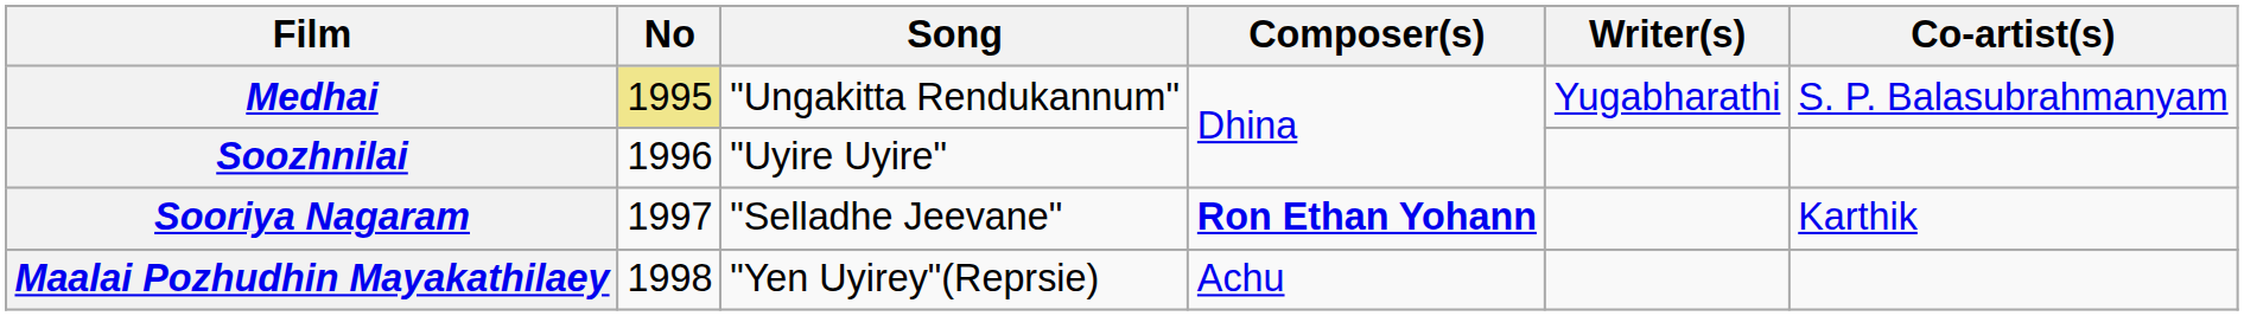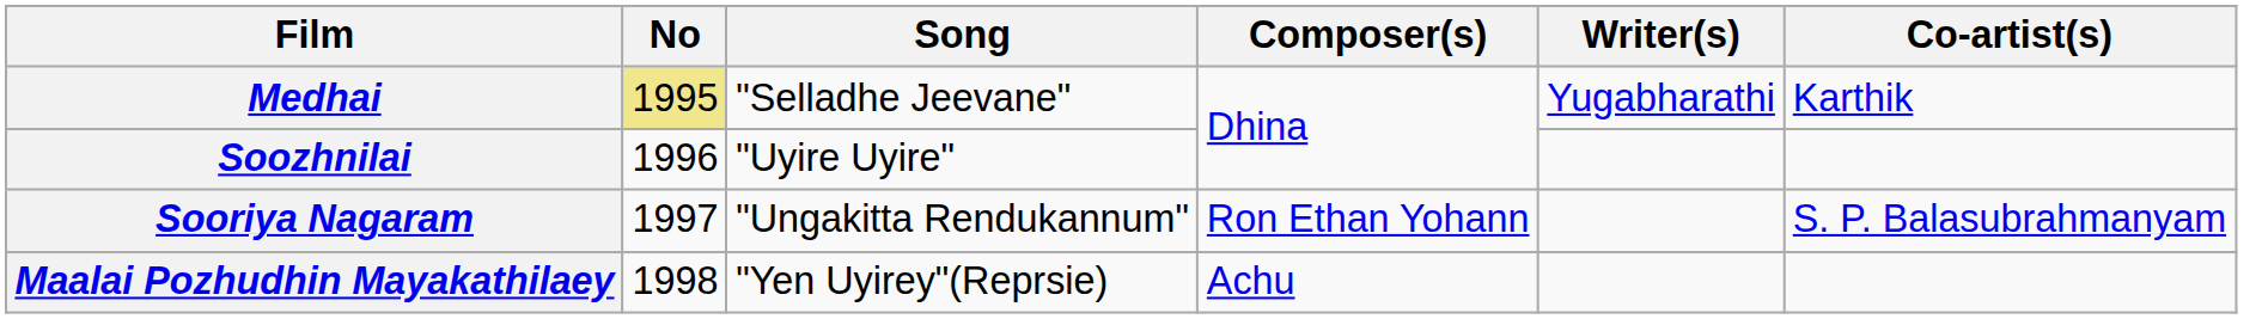Medhai | Song: "Ungakitta Rendukannum" -> "Selladhe Jeevane"
Medhai | Co-artist(s): S. P. Balasubrahmanyam -> Karthik
Sooriya Nagaram | Song: "Selladhe Jeevane" -> "Ungakitta Rendukannum"
Sooriya Nagaram | Composer(s): bold -> normal
Sooriya Nagaram | Co-artist(s): Karthik -> S. P. Balasubrahmanyam
